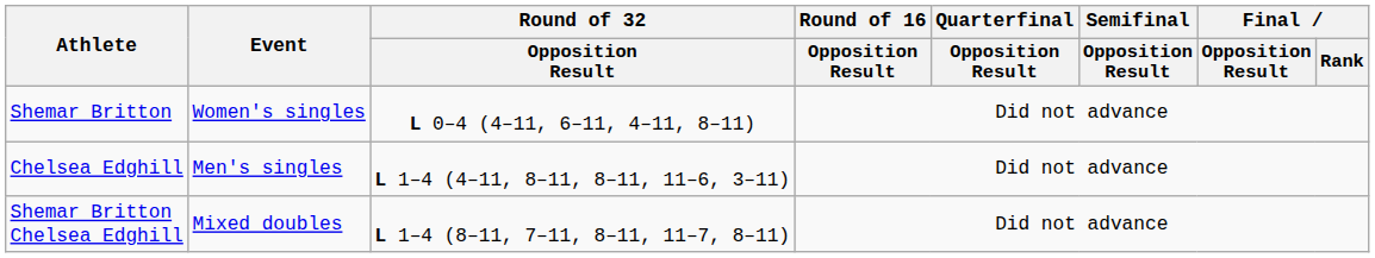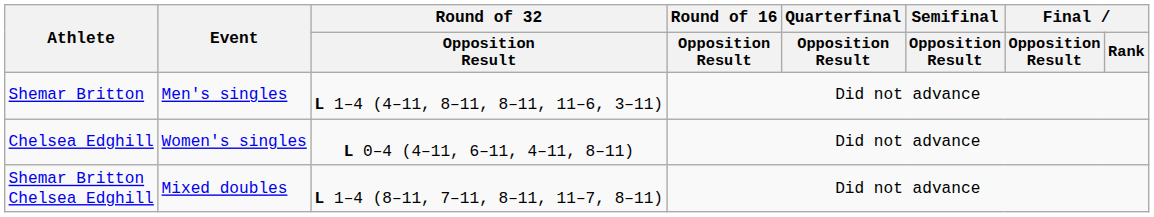Shemar Britton | Event: Women's singles -> Men's singles
Shemar Britton | Round of 32 / Opposition Result: L 0–4 (4–11, 6–11, 4–11, 8–11) -> L 1–4 (4–11, 8–11, 8–11, 11–6, 3–11)
Chelsea Edghill | Event: Men's singles -> Women's singles
Chelsea Edghill | Round of 32 / Opposition Result: L 1–4 (4–11, 8–11, 8–11, 11–6, 3–11) -> L 0–4 (4–11, 6–11, 4–11, 8–11)
